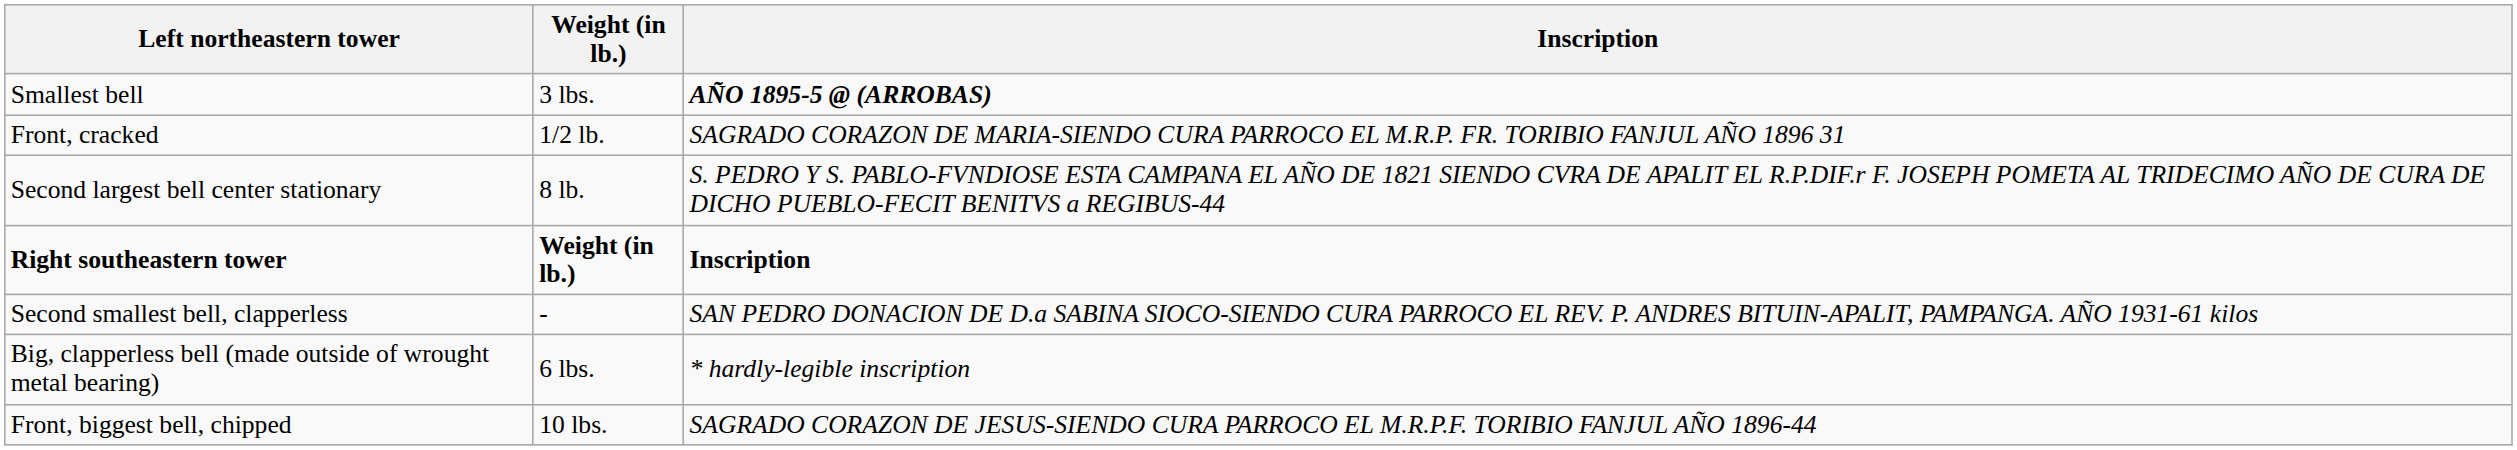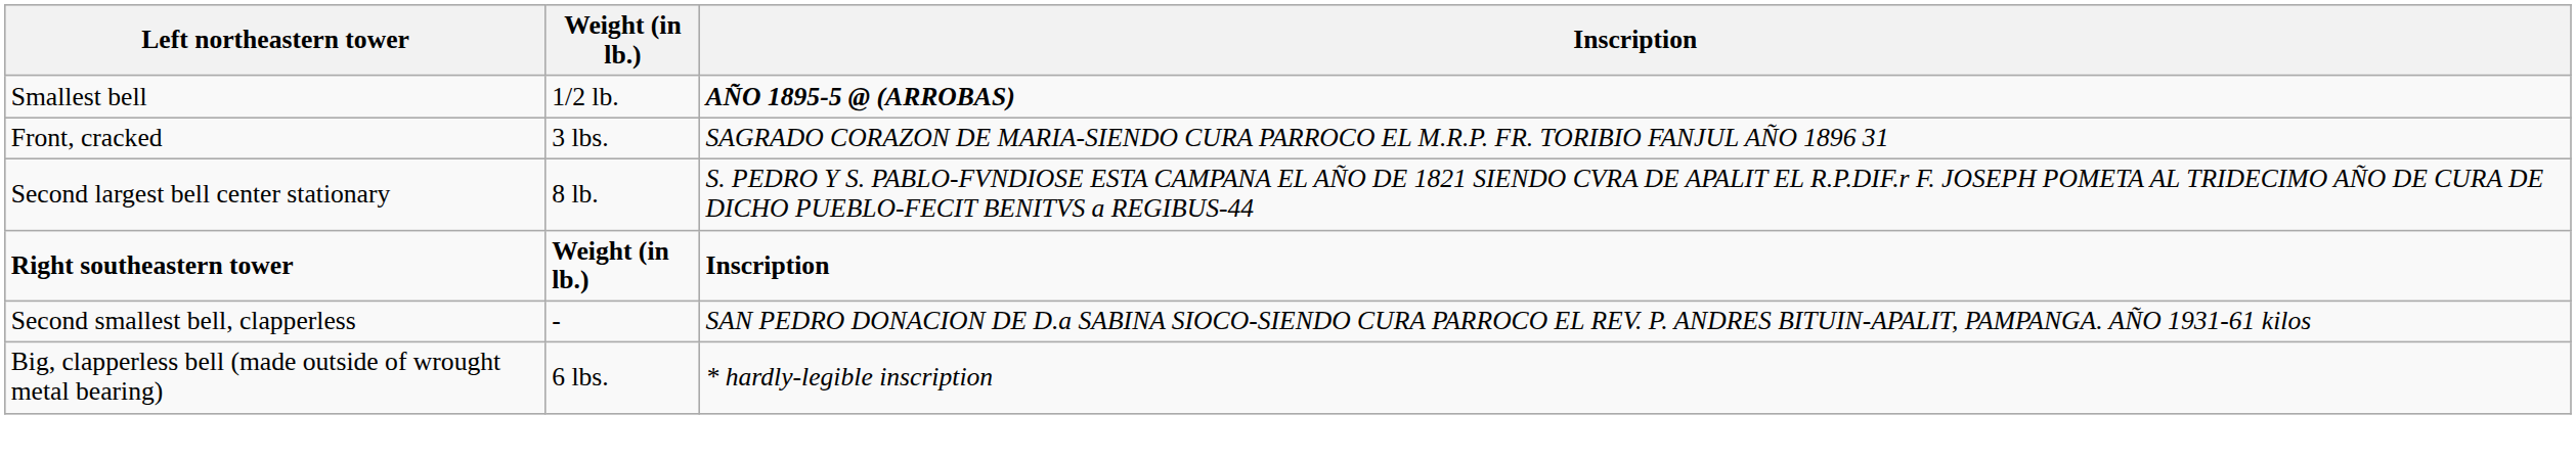Smallest bell | Weight (in lb.): 3 lbs. -> 1/2 lb.
Front, cracked | Weight (in lb.): 1/2 lb. -> 3 lbs.
- row: Front, biggest bell, chipped | 10 lbs. | SAGRADO CORAZON DE JESUS-SIENDO CURA PARROCO EL M.R.P.F. TORIBIO FANJUL AÑO 1896-44
